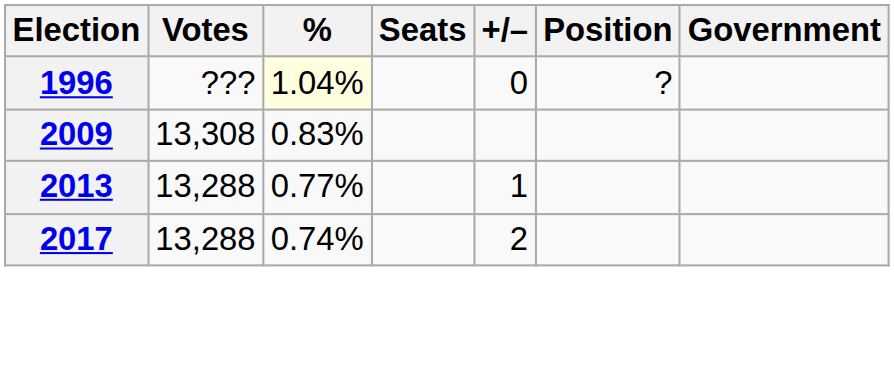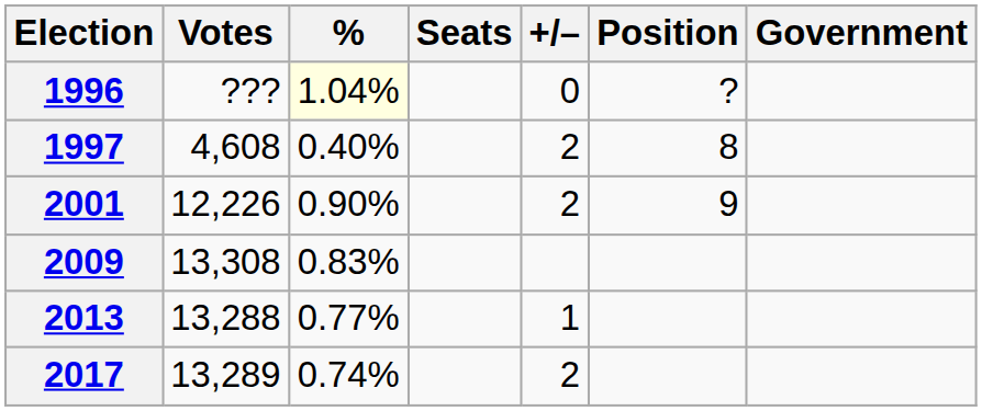+ row: 1997 | 4,608 | 0.40% | 2 | 8
+ row: 2001 | 12,226 | 0.90% | 2 | 9
2017 | Votes: 13,288 -> 13,289
